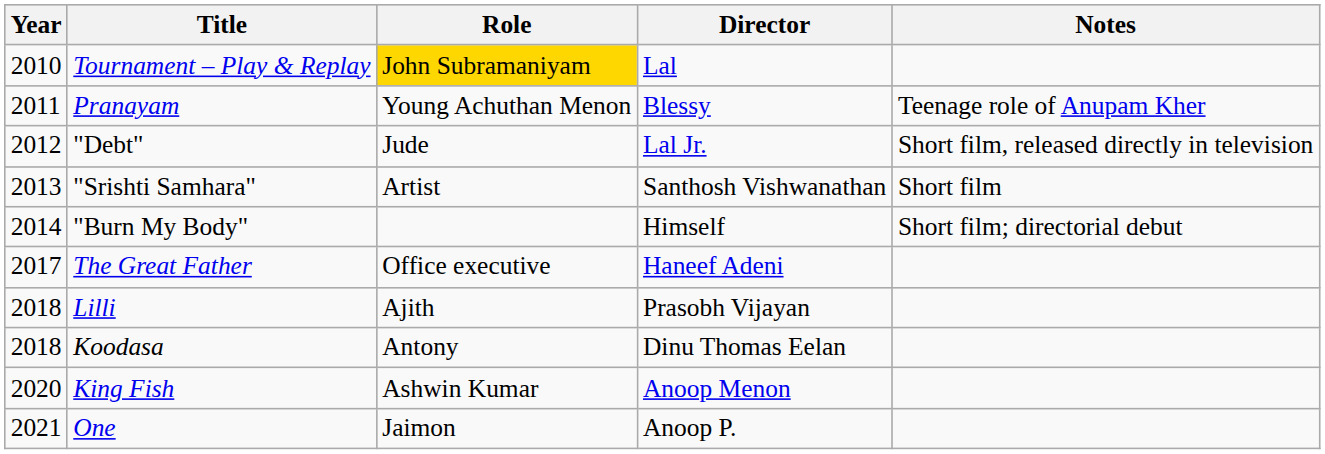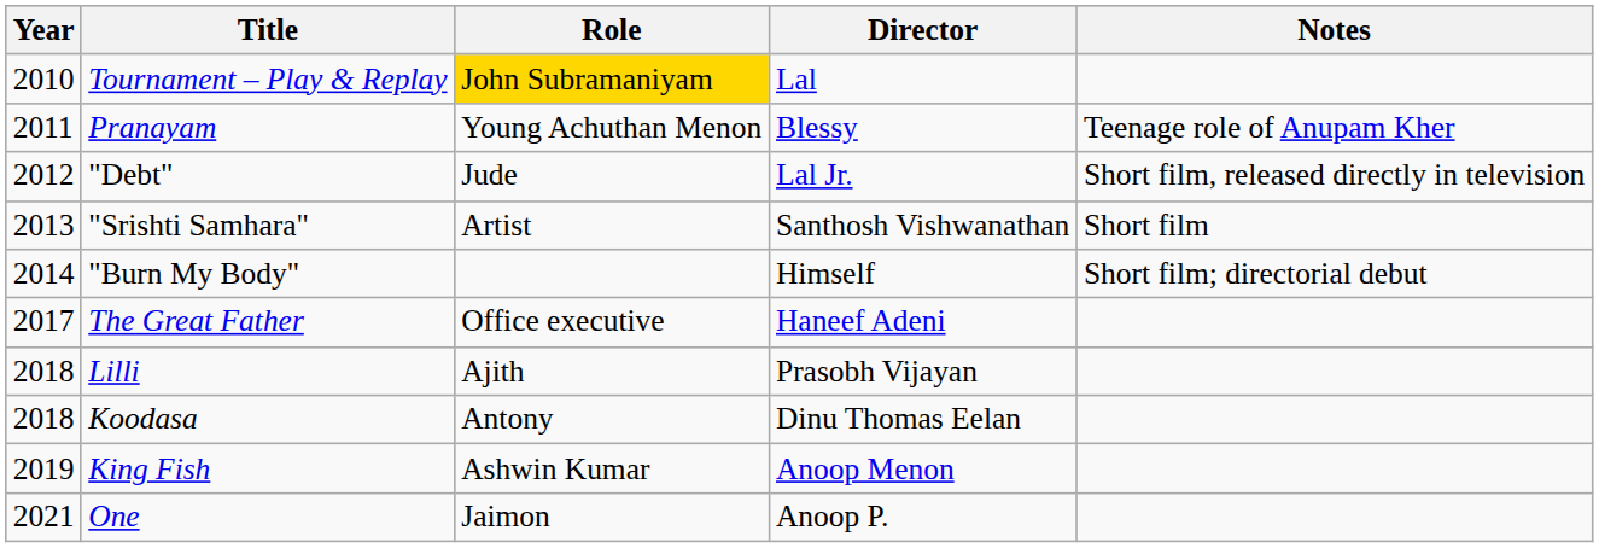King Fish | Year: 2020 -> 2019
